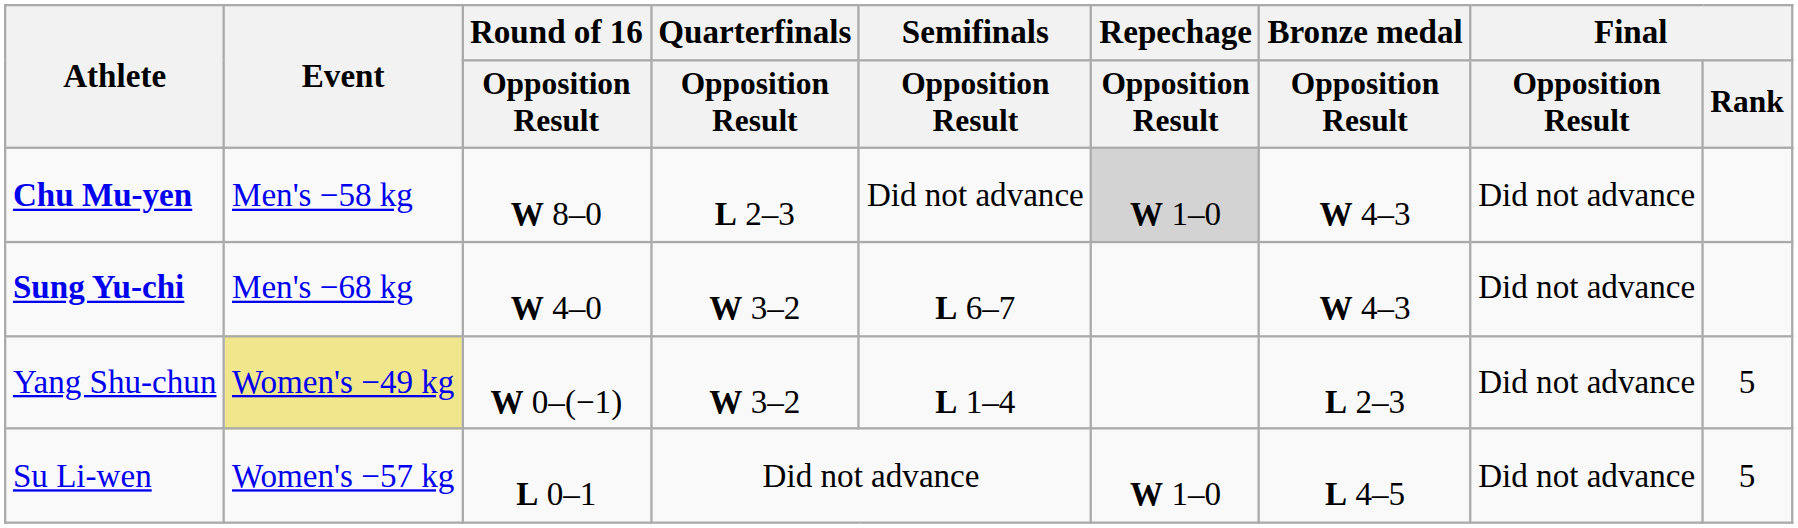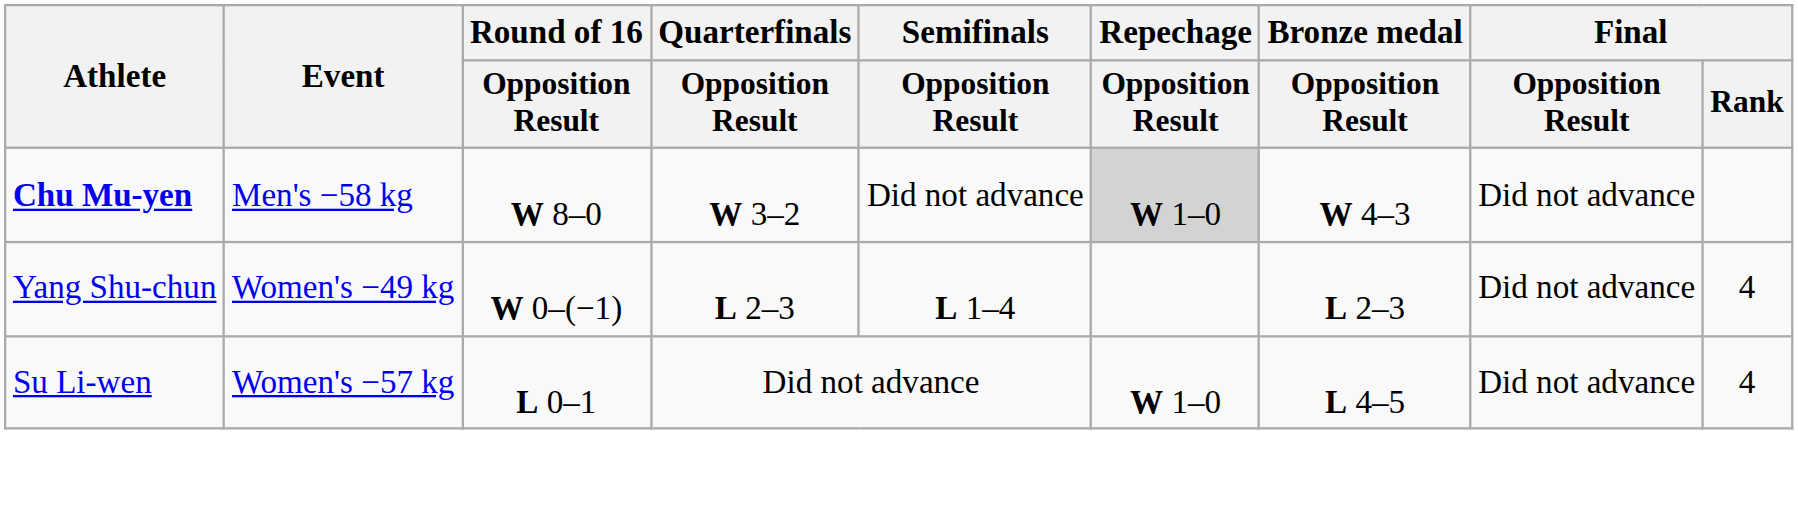Chu Mu-yen | Quarterfinals / Opposition Result: L 2–3 -> W 3–2
- row: Sung Yu-chi | Men's −68 kg | W 4–0 | W 3–2 | L 6–7 | W 4–3 | Did not advance
Yang Shu-chun | Event: khaki background -> no background
Yang Shu-chun | Quarterfinals / Opposition Result: W 3–2 -> L 2–3
Yang Shu-chun | Final / Rank: 5 -> 4
Su Li-wen | Final / Rank: 5 -> 4
